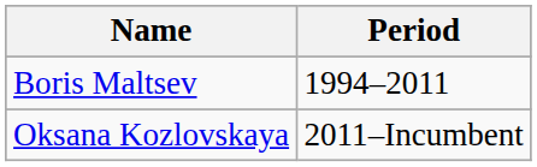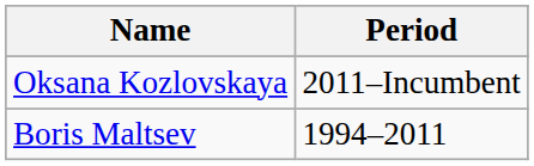rows swapped: Boris Maltsev <-> Oksana Kozlovskaya
